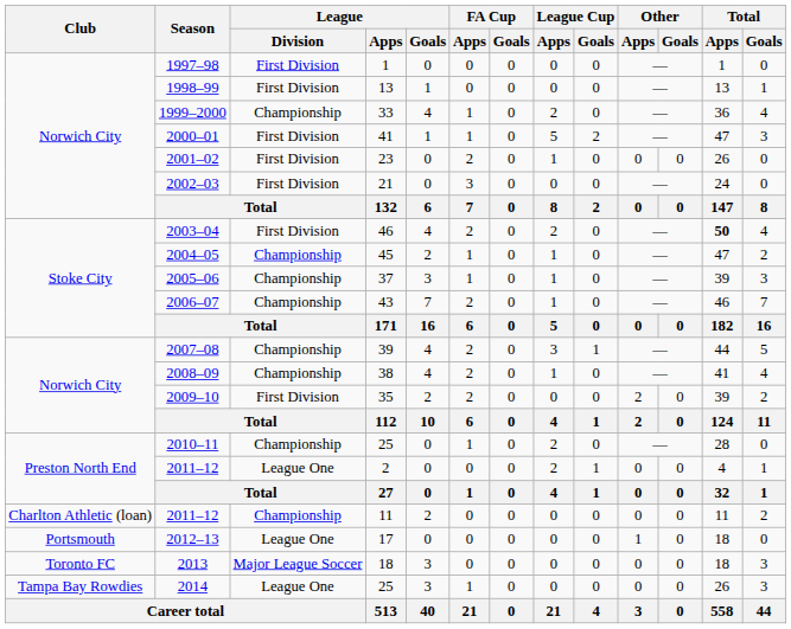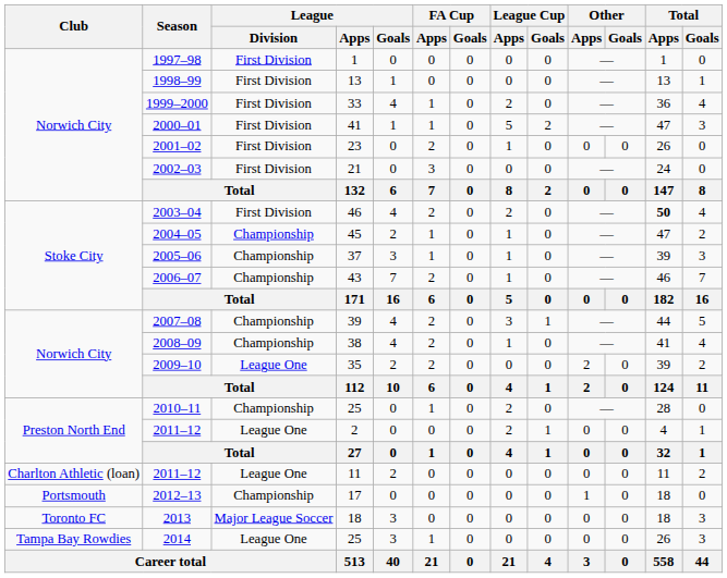1999–2000 | League / Division: Championship -> First Division
2009–10 | League / Division: First Division -> League One
2011–12 / 11 | League / Division: Championship -> League One
2012–13 | League / Division: League One -> Championship
